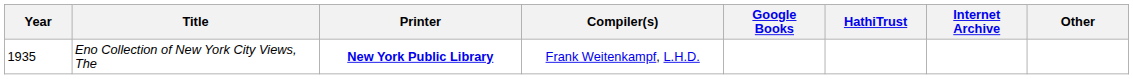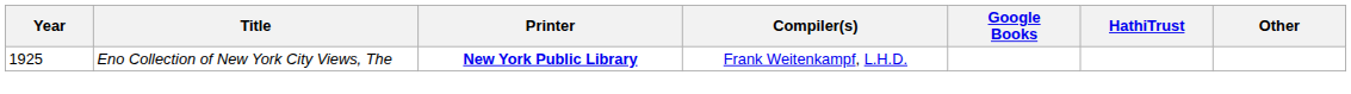- column: Internet Archive
Eno Collection of New York City Views, The | Year: 1935 -> 1925
